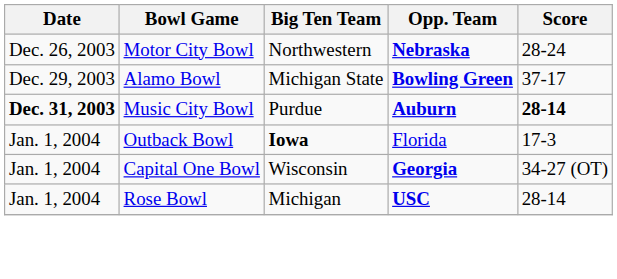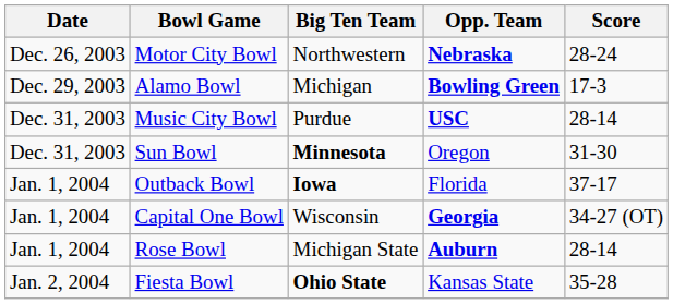Alamo Bowl | Big Ten Team: Michigan State -> Michigan
Alamo Bowl | Score: 37-17 -> 17-3
Music City Bowl | Date: bold -> normal
Music City Bowl | Opp. Team: Auburn -> USC
Music City Bowl | Score: bold -> normal
+ row: Dec. 31, 2003 | Sun Bowl | Minnesota | Oregon | 31-30
Outback Bowl | Score: 17-3 -> 37-17
Rose Bowl | Big Ten Team: Michigan -> Michigan State
Rose Bowl | Opp. Team: USC -> Auburn
+ row: Jan. 2, 2004 | Fiesta Bowl | Ohio State | Kansas State | 35-28
